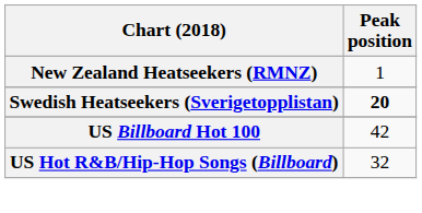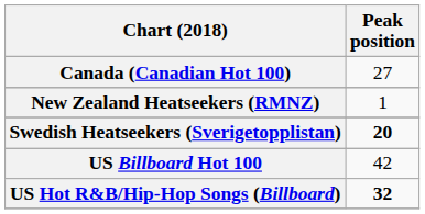+ row: Canada (Canadian Hot 100) | 27
US Hot R&B/Hip-Hop Songs (Billboard) | Peak position: normal -> bold
